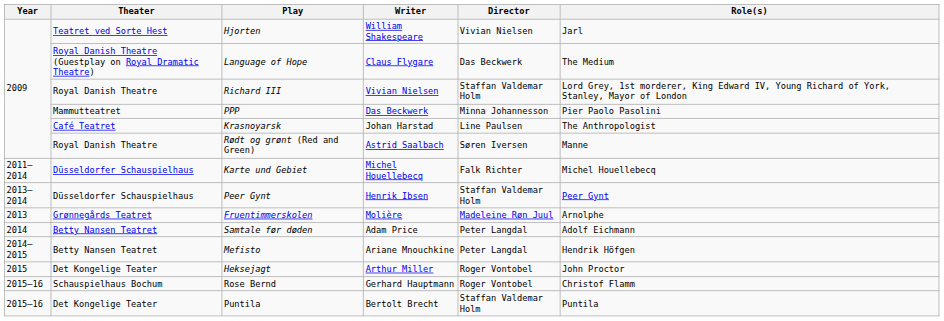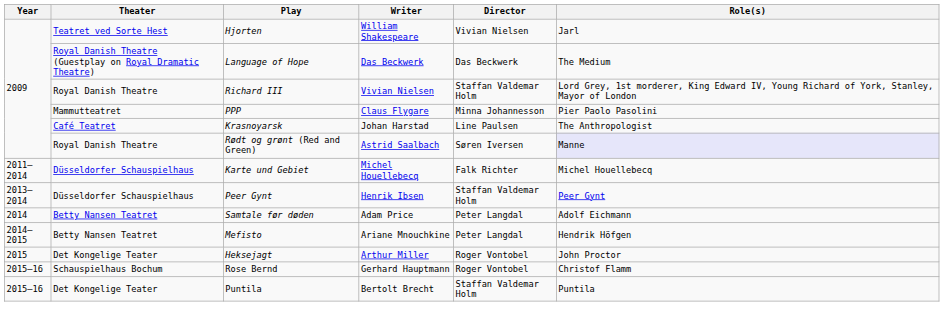Language of Hope | Writer: Claus Flygare -> Das Beckwerk
PPP | Writer: Das Beckwerk -> Claus Flygare
Rødt og grønt (Red and Green) | Role(s): no background -> lavender background
- row: 2013 | Grønnegårds Teatret | Fruentimmerskolen | Molière | Madeleine Røn Juul | Arnolphe
